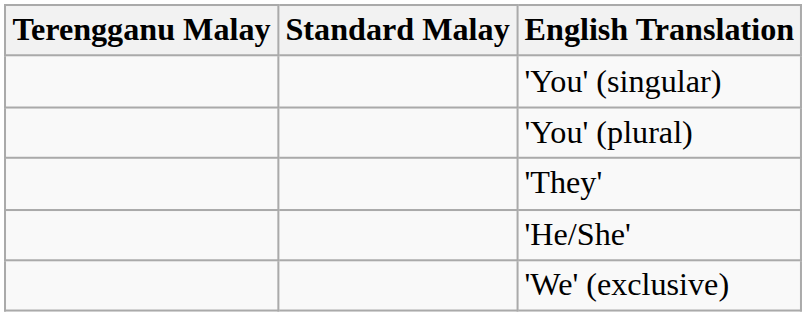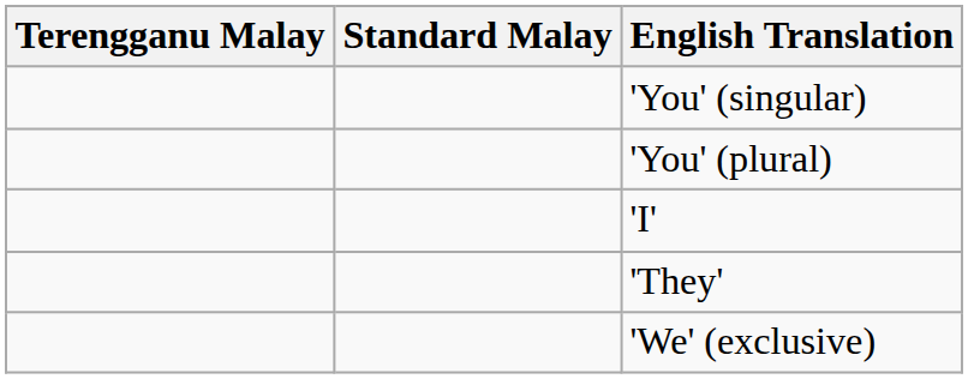+ row: 'I'
- row: 'He/She'
